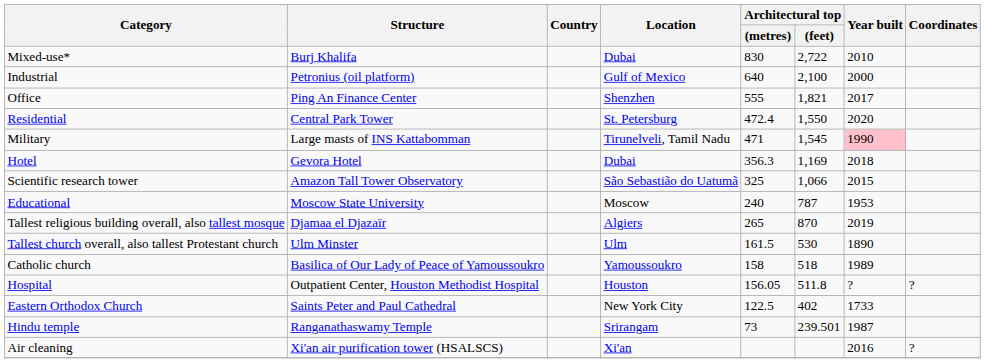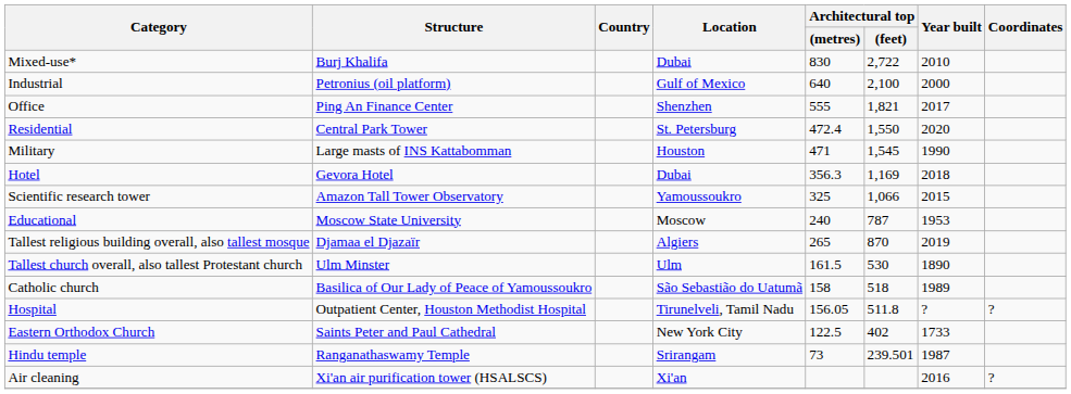Military | Location: Tirunelveli, Tamil Nadu -> Houston
Military | Year built: pink background -> no background
Scientific research tower | Location: São Sebastião do Uatumã -> Yamoussoukro
Catholic church | Location: Yamoussoukro -> São Sebastião do Uatumã
Hospital | Location: Houston -> Tirunelveli, Tamil Nadu
